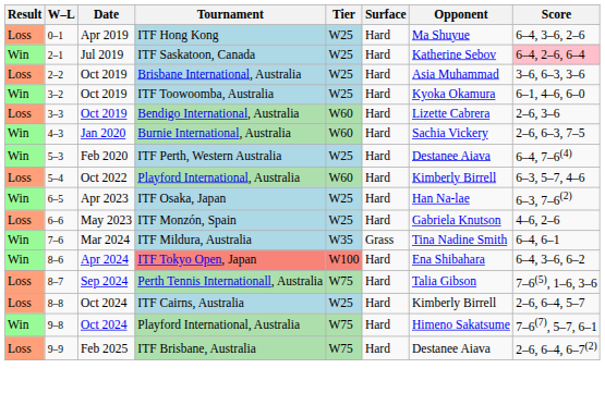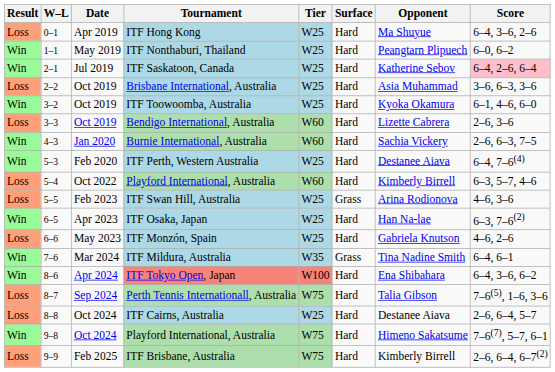+ row: Win | 1–1 | May 2019 | ITF Nonthaburi, Thailand | W25 | Hard | Peangtarn Plipuech | 6–0, 6–2
+ row: Loss | 5–5 | Feb 2023 | ITF Swan Hill, Australia | W25 | Grass | Arina Rodionova | 4–6, 3–6
ITF Cairns, Australia | Opponent: Kimberly Birrell -> Destanee Aiava
ITF Brisbane, Australia | Opponent: Destanee Aiava -> Kimberly Birrell
